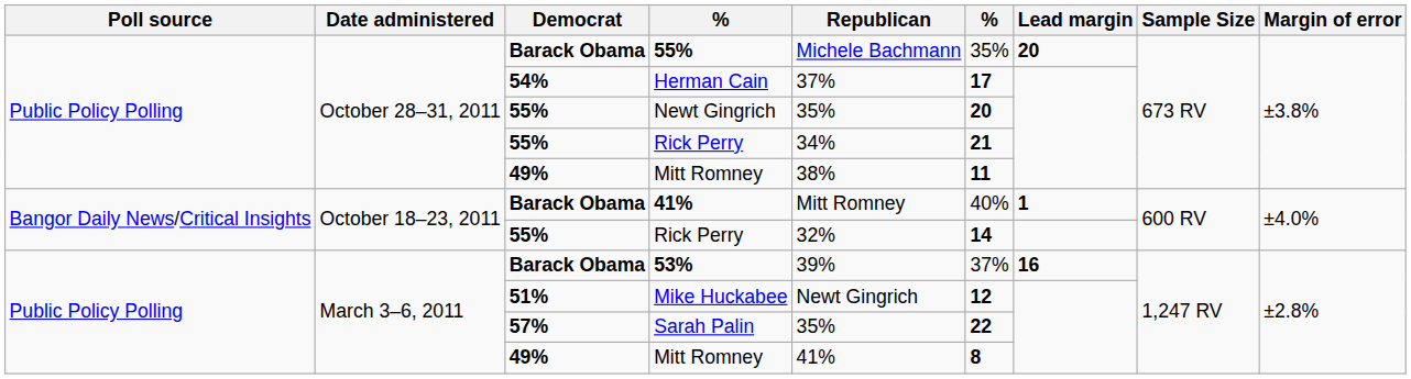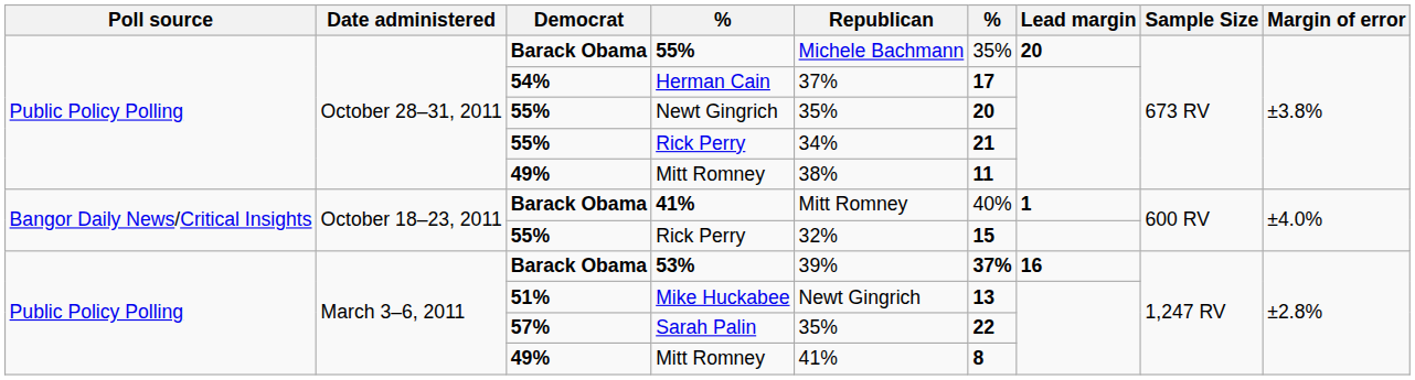October 18–23, 2011 / Rick Perry | column 6: 14 -> 15
53% | column 6: normal -> bold
Mike Huckabee | column 6: 12 -> 13
